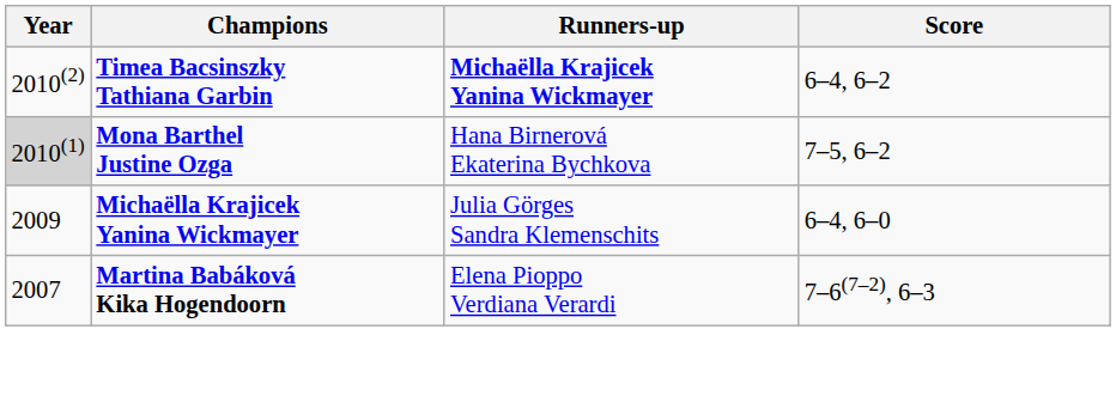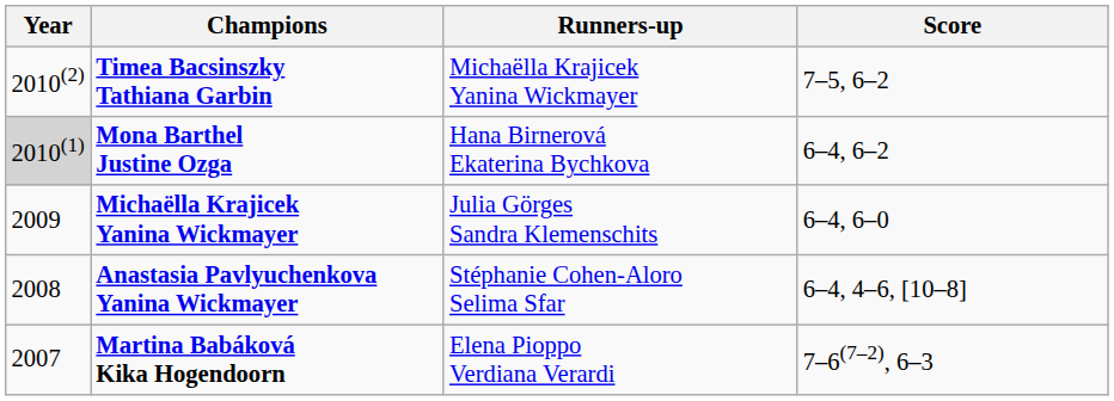Timea Bacsinszky Tathiana Garbin | Runners-up: bold -> normal
Timea Bacsinszky Tathiana Garbin | Score: 6–4, 6–2 -> 7–5, 6–2
Mona Barthel Justine Ozga | Score: 7–5, 6–2 -> 6–4, 6–2
+ row: 2008 | Anastasia Pavlyuchenkova Yanina Wickmayer | Stéphanie Cohen-Aloro Selima Sfar | 6–4, 4–6, [10–8]
